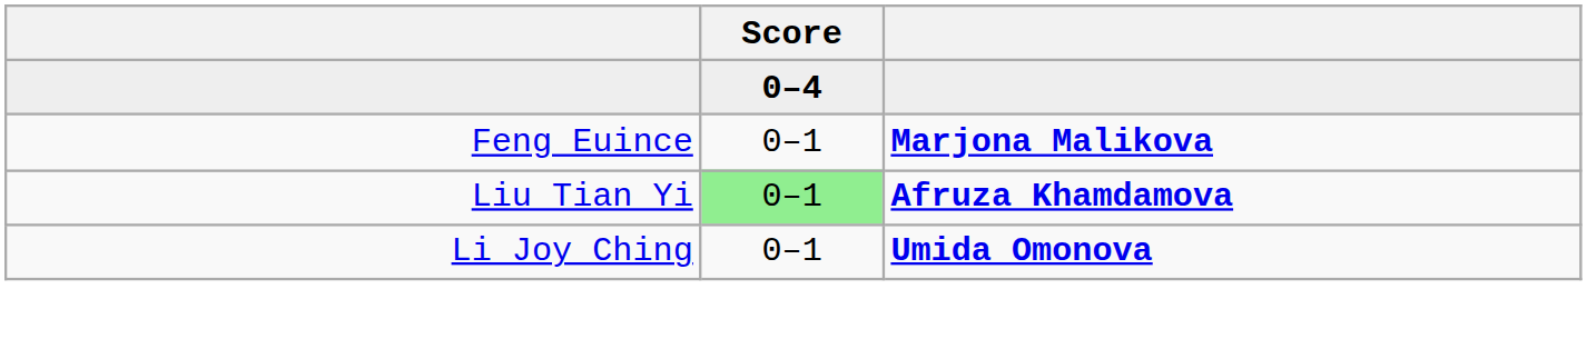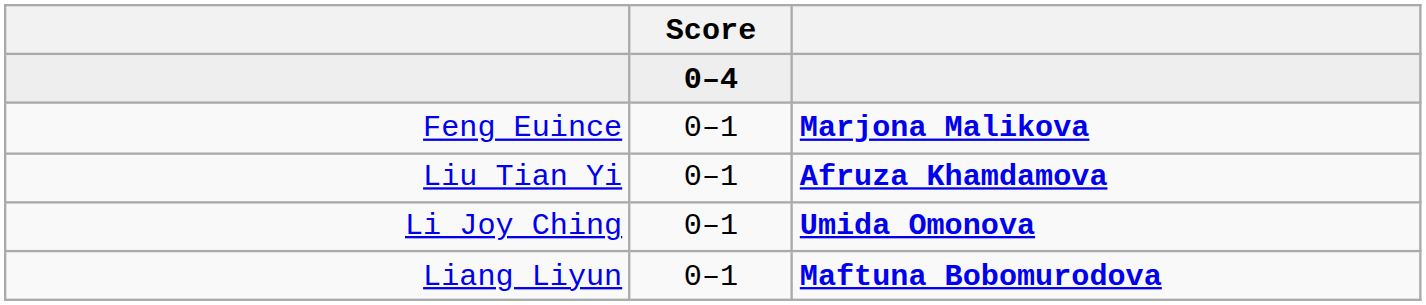Liu Tian Yi | Score: lightgreen background -> no background
+ row: Liang Liyun | 0–1 | Maftuna Bobomurodova
